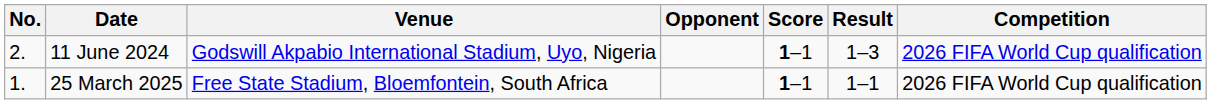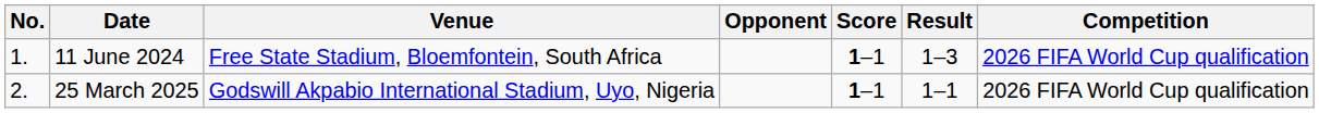11 June 2024 | No.: 2. -> 1.
11 June 2024 | Venue: Godswill Akpabio International Stadium, Uyo, Nigeria -> Free State Stadium, Bloemfontein, South Africa
25 March 2025 | No.: 1. -> 2.
25 March 2025 | Venue: Free State Stadium, Bloemfontein, South Africa -> Godswill Akpabio International Stadium, Uyo, Nigeria
